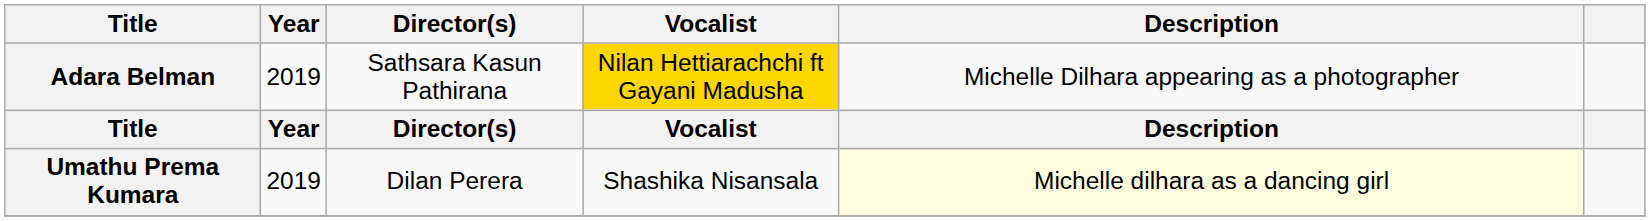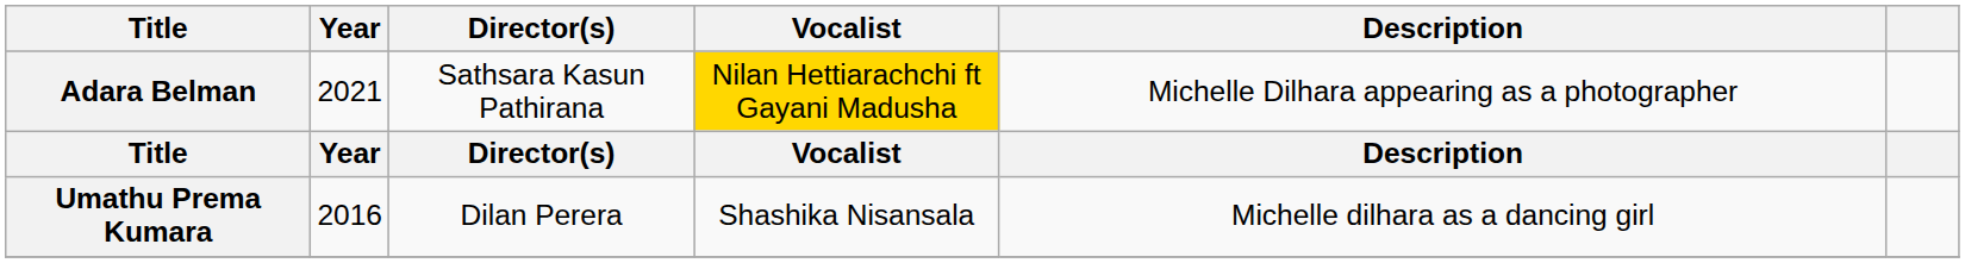Adara Belman | Year: 2019 -> 2021
Umathu Prema Kumara | Year: 2019 -> 2016
Umathu Prema Kumara | Description: lightyellow background -> no background
